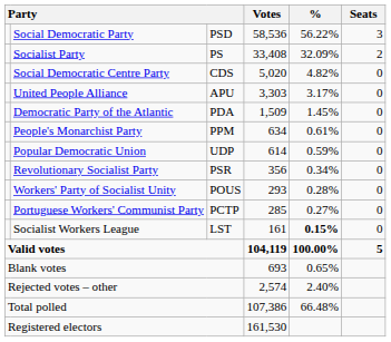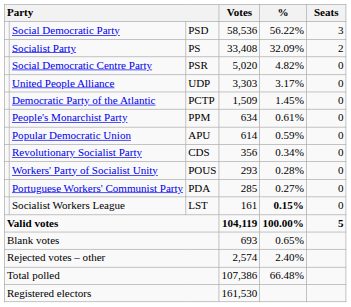Social Democratic Centre Party | column 3: CDS -> PSR
United People Alliance | column 3: APU -> UDP
Democratic Party of the Atlantic | column 3: PDA -> PCTP
Popular Democratic Union | column 3: UDP -> APU
Revolutionary Socialist Party | column 3: PSR -> CDS
Portuguese Workers' Communist Party | column 3: PCTP -> PDA
